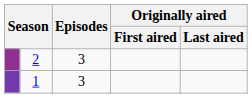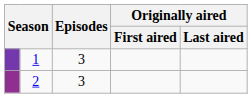rows swapped: 1 <-> 2
